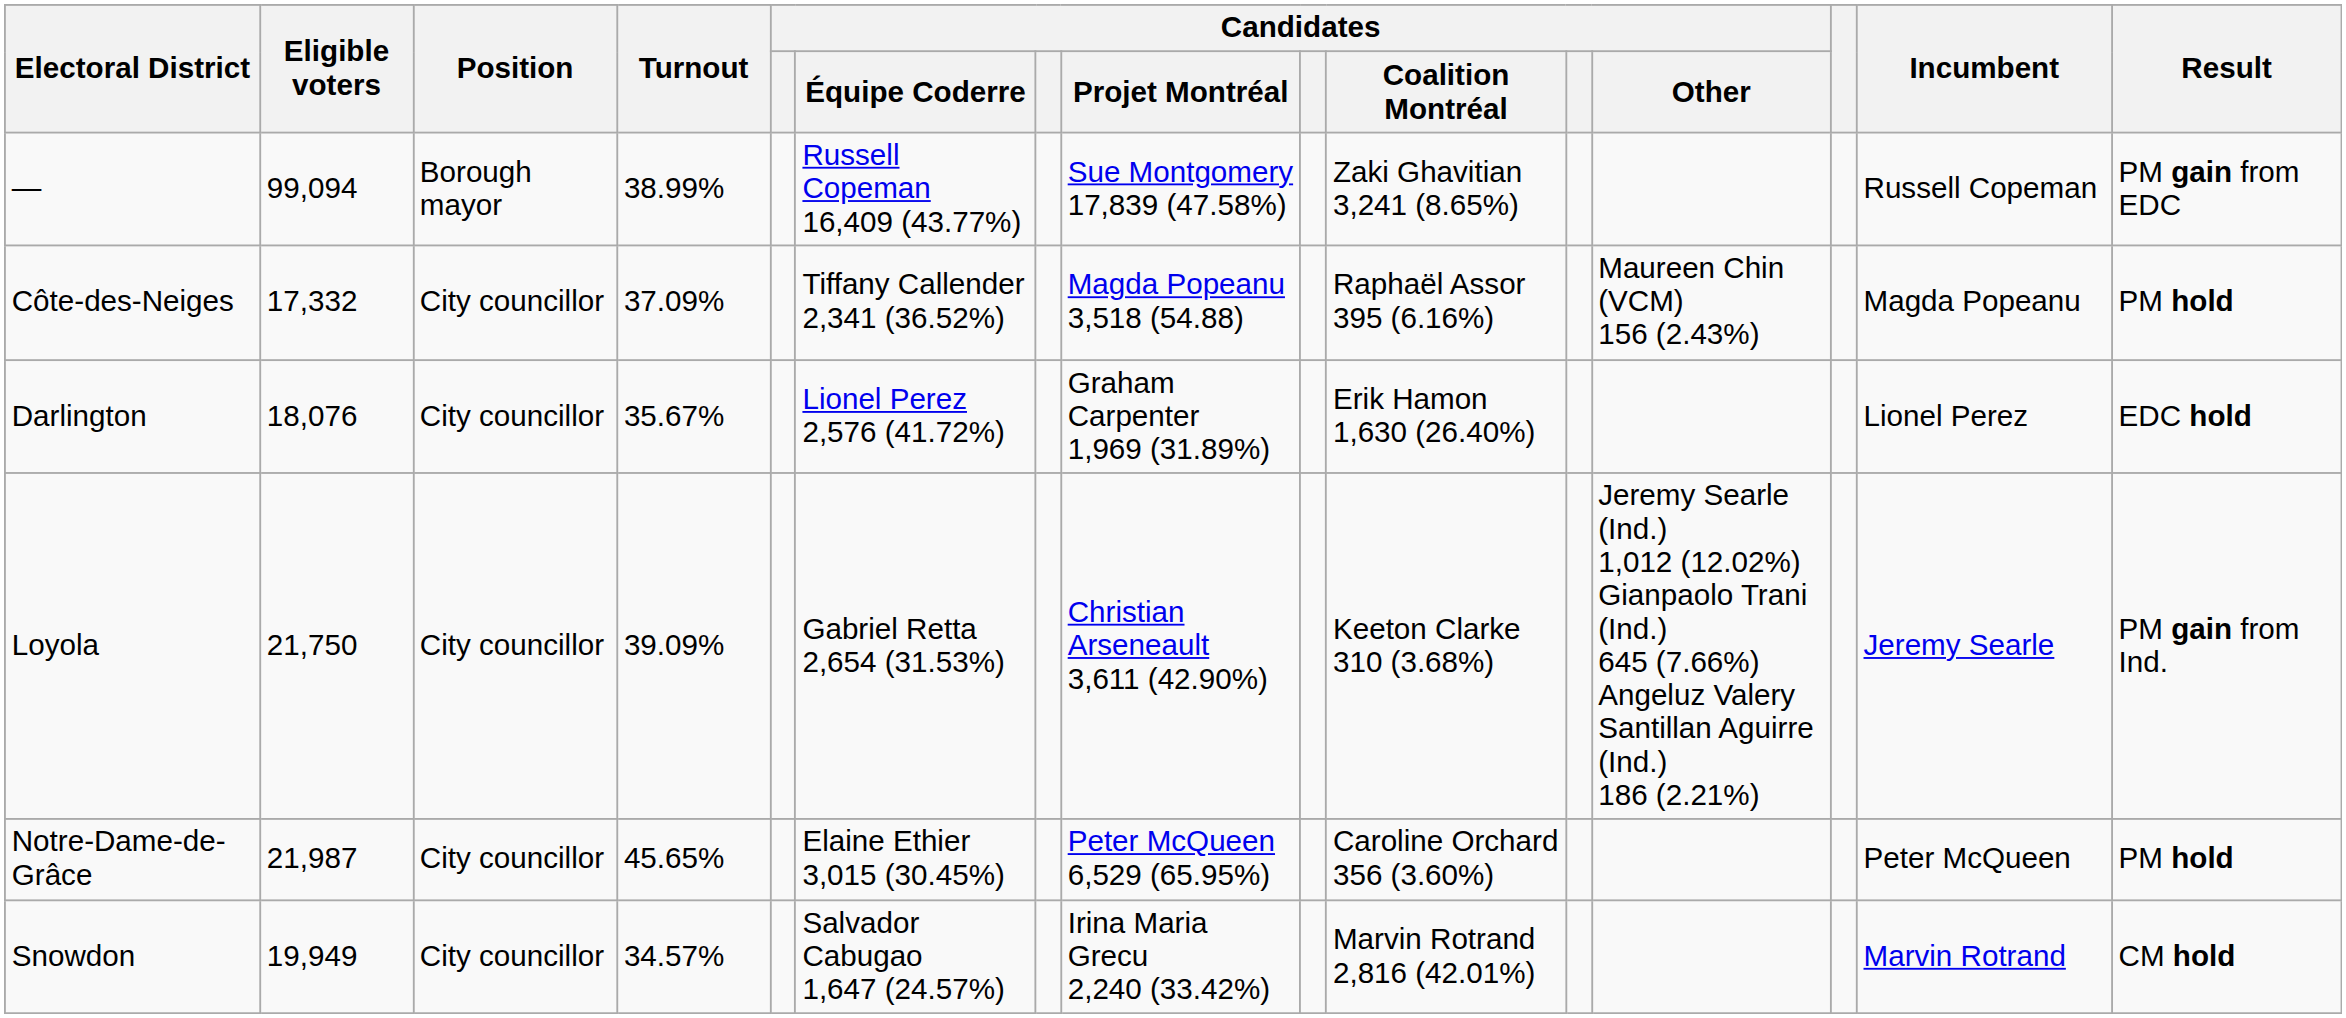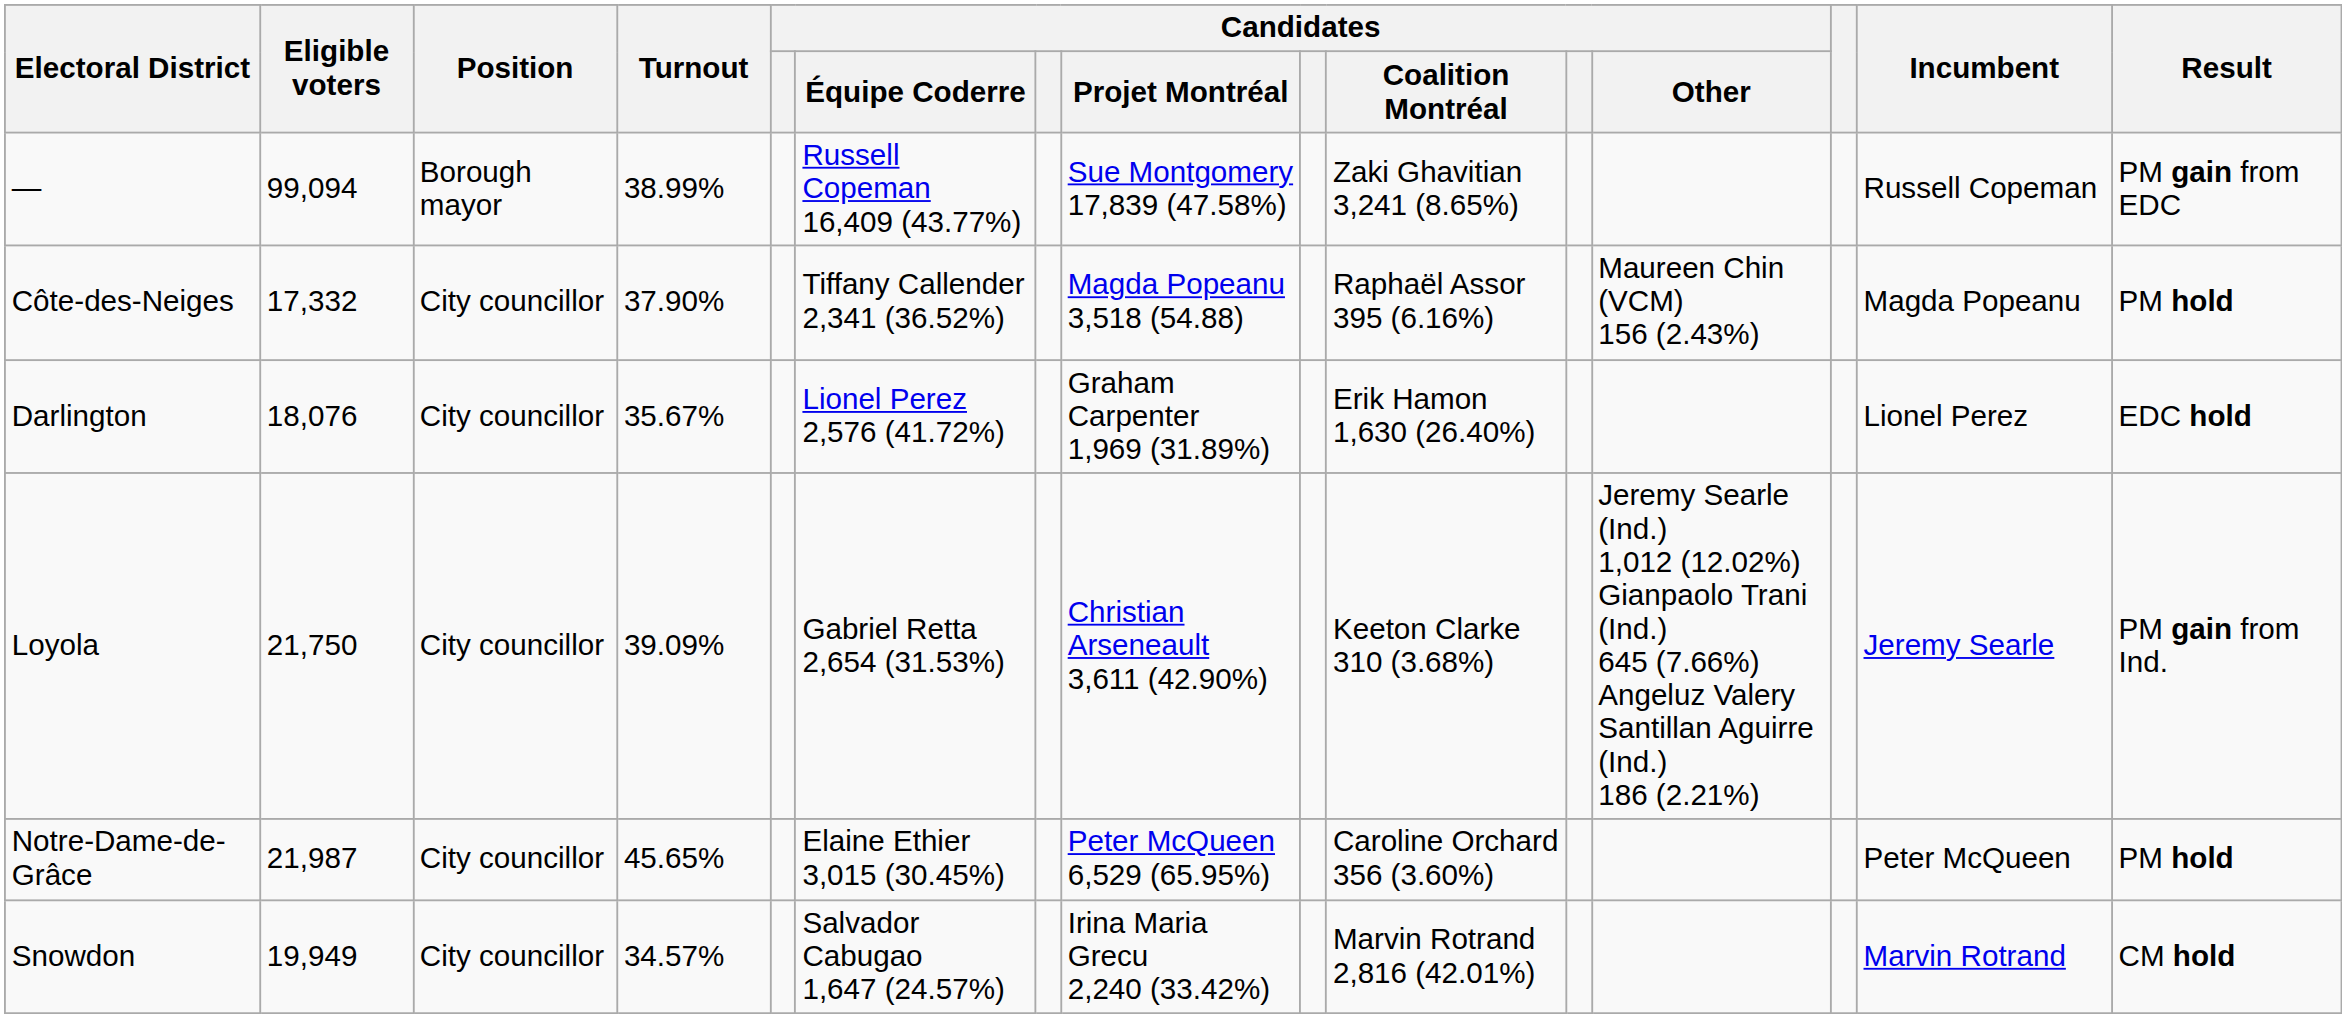Côte-des-Neiges | Turnout: 37.09% -> 37.90%
